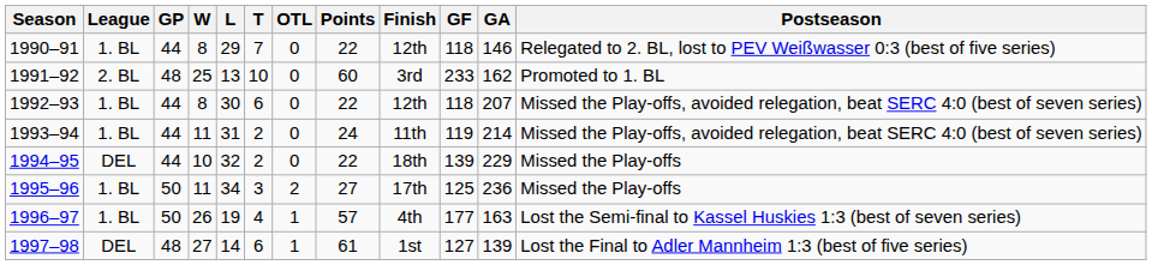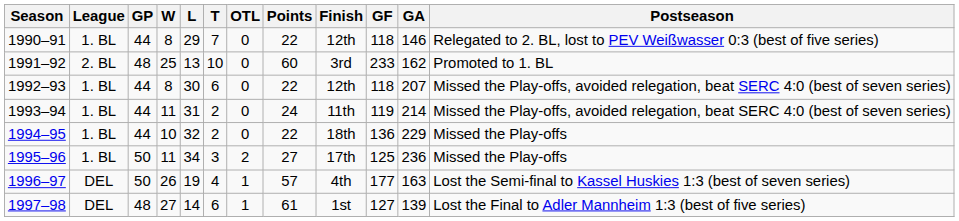1994–95 | League: DEL -> 1. BL
1994–95 | GF: 139 -> 136
1996–97 | League: 1. BL -> DEL
